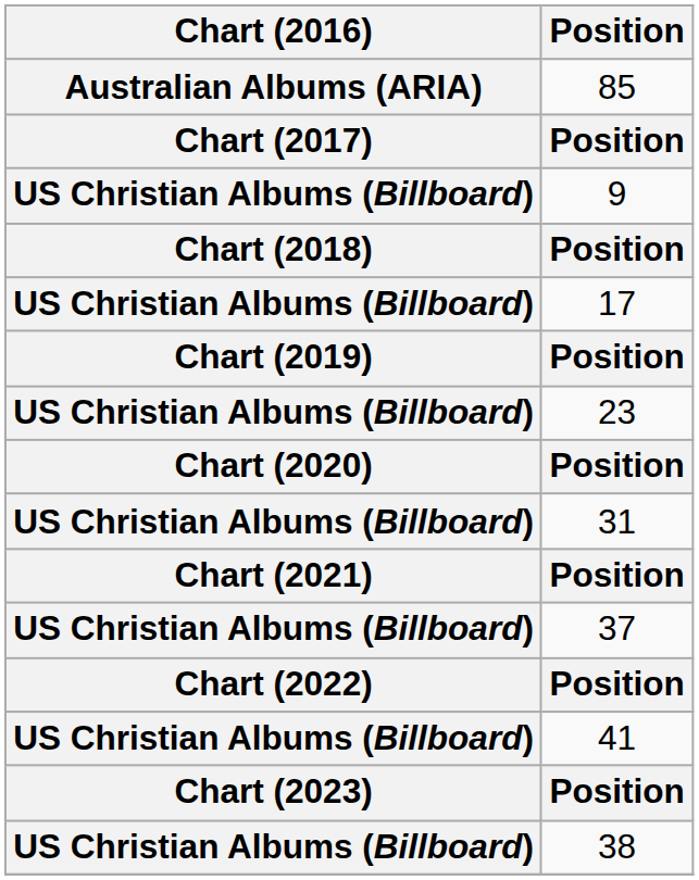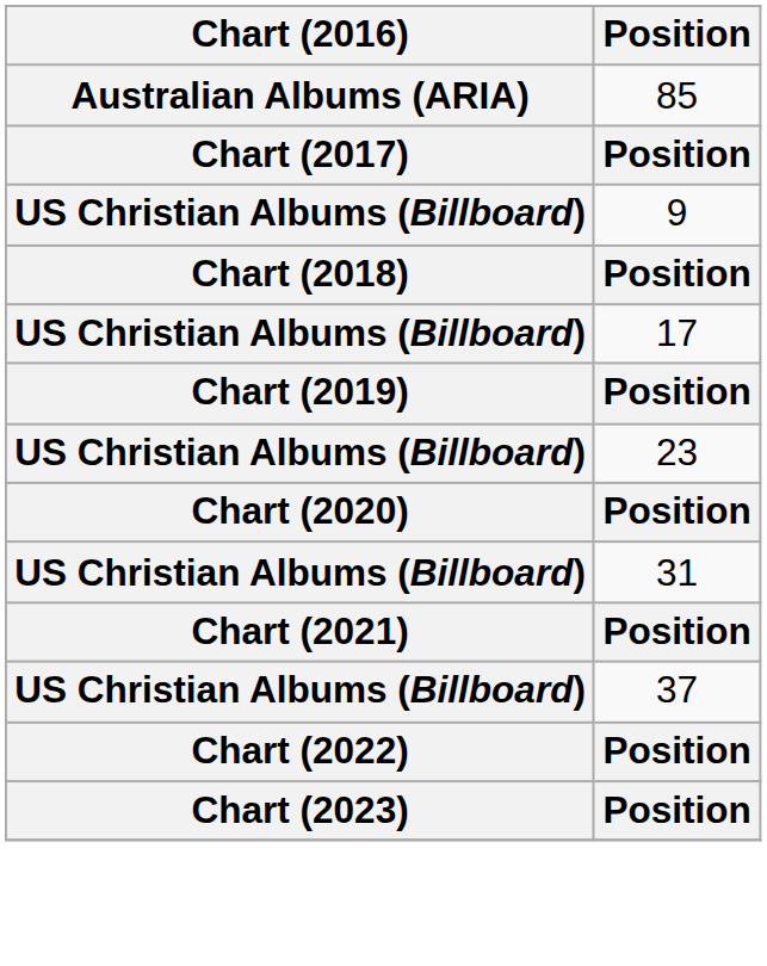- row: US Christian Albums (Billboard) | 41
- row: US Christian Albums (Billboard) | 38
